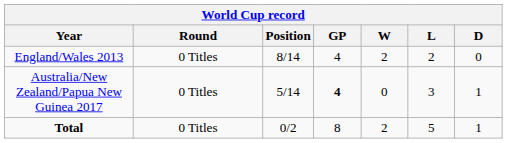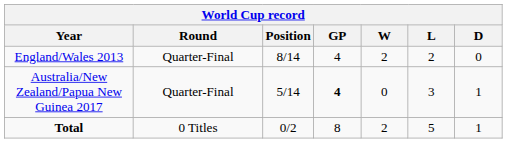England/Wales 2013 | Round: 0 Titles -> Quarter-Final
Australia/New Zealand/Papua New Guinea 2017 | Round: 0 Titles -> Quarter-Final
